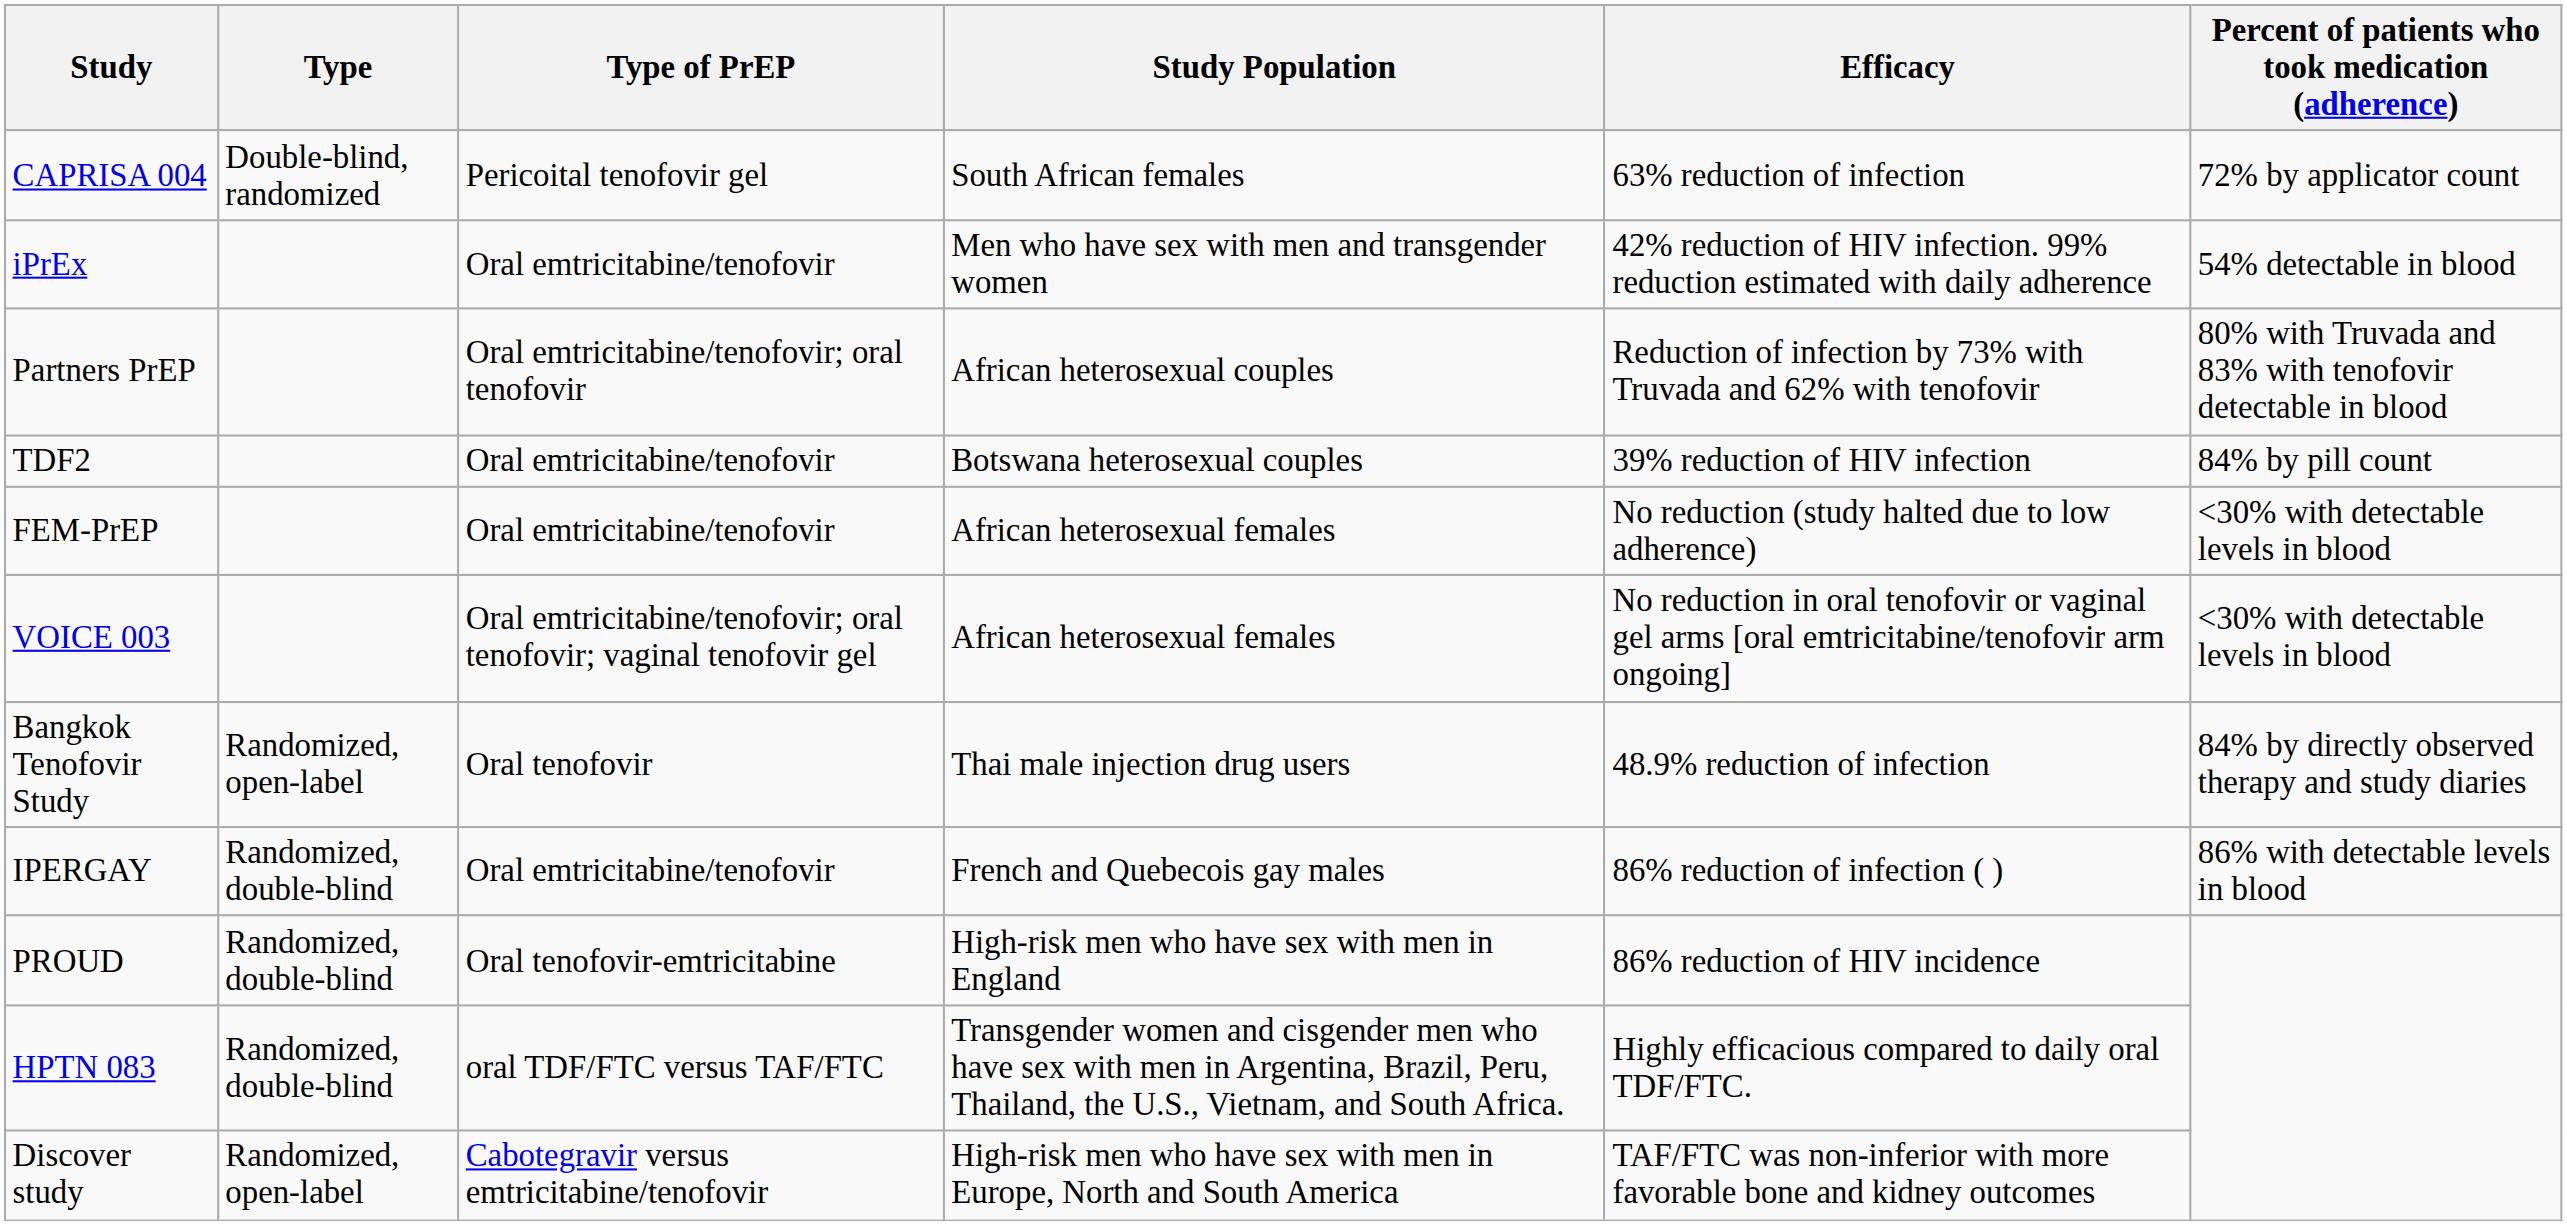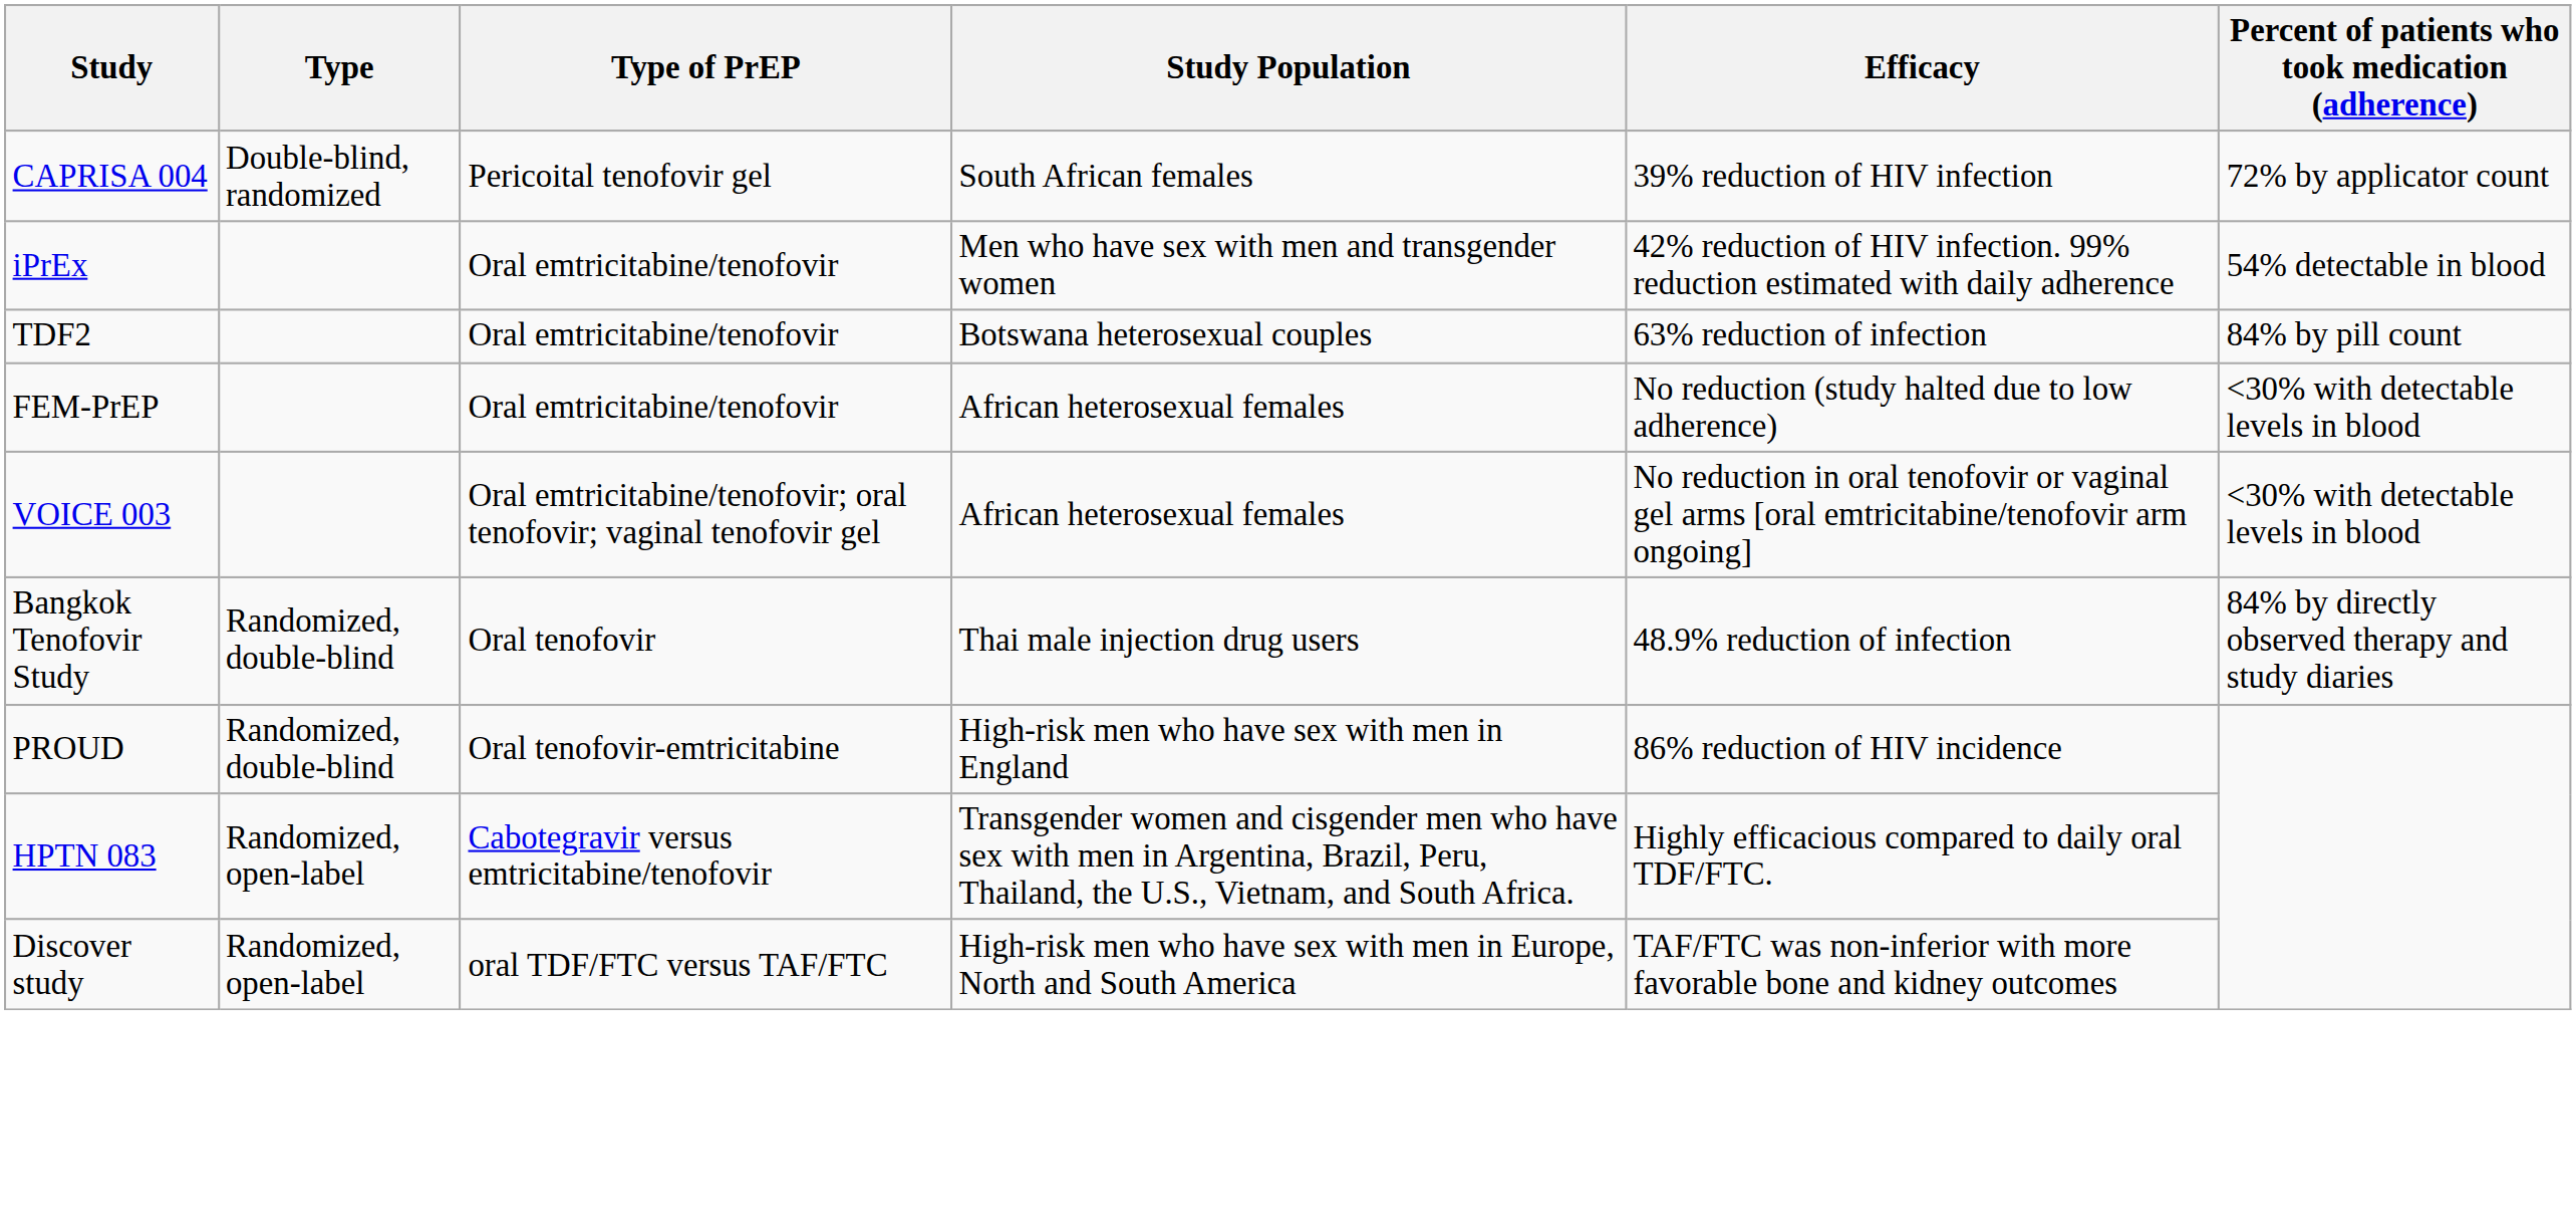CAPRISA 004 | Efficacy: 63% reduction of infection -> 39% reduction of HIV infection
- row: Partners PrEP | Oral emtricitabine/tenofovir; oral tenofovir | African heterosexual couples | Reduction of infection by 73% with Truvada and 62% with tenofovir | 80% with Truvada and 83% with tenofovir detectable in blood
TDF2 | Efficacy: 39% reduction of HIV infection -> 63% reduction of infection
Bangkok Tenofovir Study | Type: Randomized, open-label -> Randomized, double-blind
- row: IPERGAY | Randomized, double-blind | Oral emtricitabine/tenofovir | French and Quebecois gay males | 86% reduction of infection ( ) | 86% with detectable levels in blood
HPTN 083 | Type: Randomized, double-blind -> Randomized, open-label
HPTN 083 | Type of PrEP: oral TDF/FTC versus TAF/FTC -> Cabotegravir versus emtricitabine/tenofovir
Discover study | Type of PrEP: Cabotegravir versus emtricitabine/tenofovir -> oral TDF/FTC versus TAF/FTC
